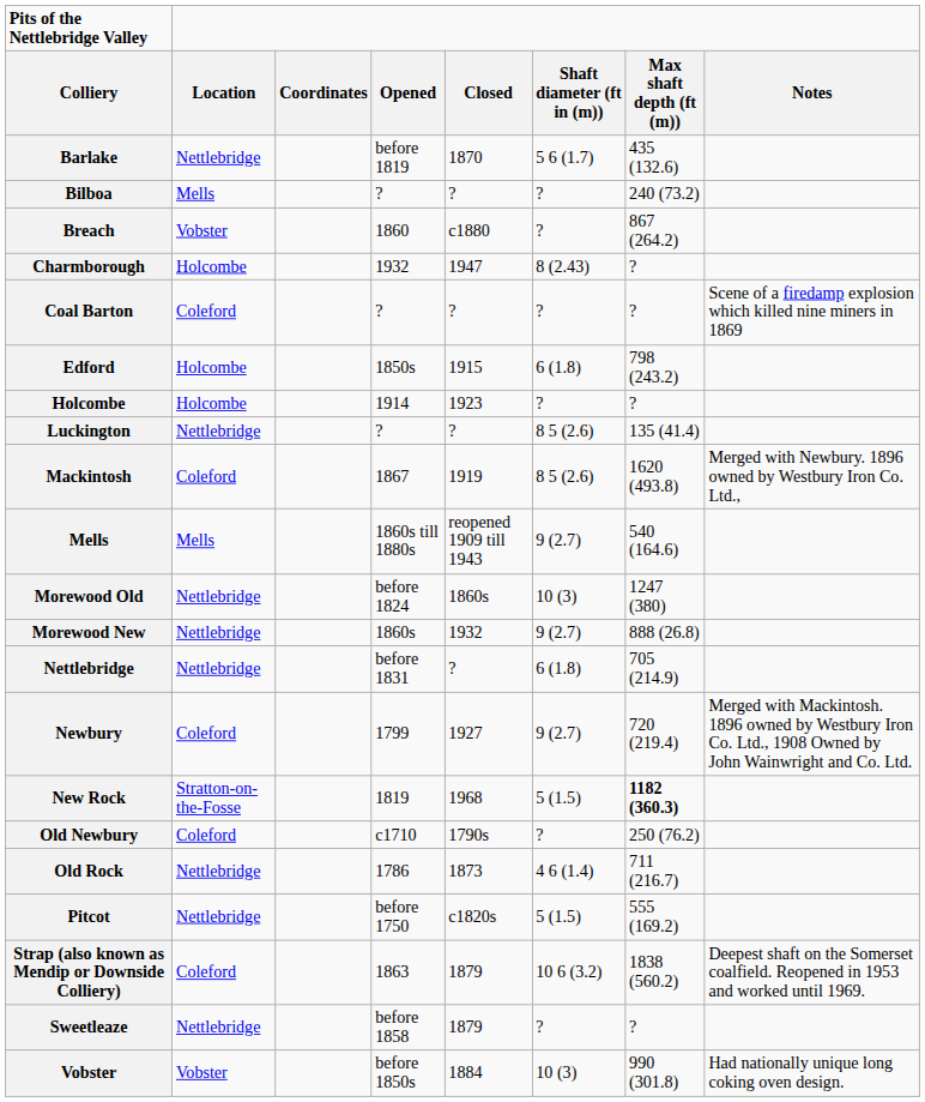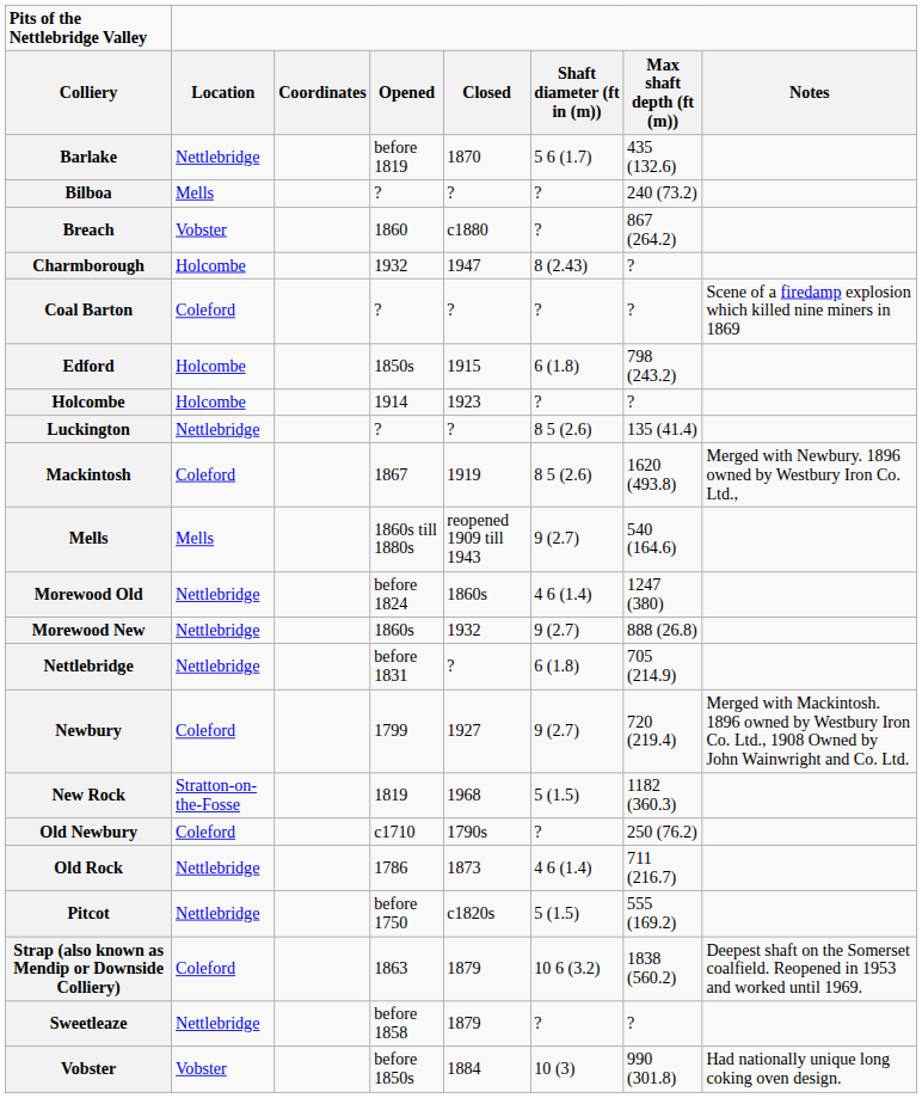Morewood Old | Shaft diameter (ft in (m)): 10 (3) -> 4 6 (1.4)
New Rock | Max shaft depth (ft (m)): bold -> normal
